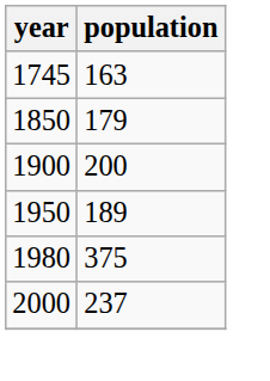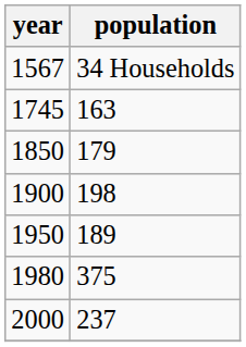+ row: 1567 | 34 Households
1900 | population: 200 -> 198
